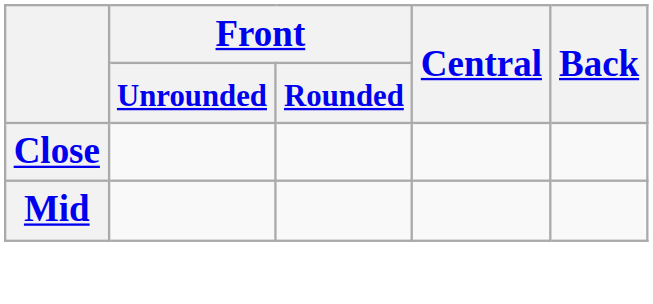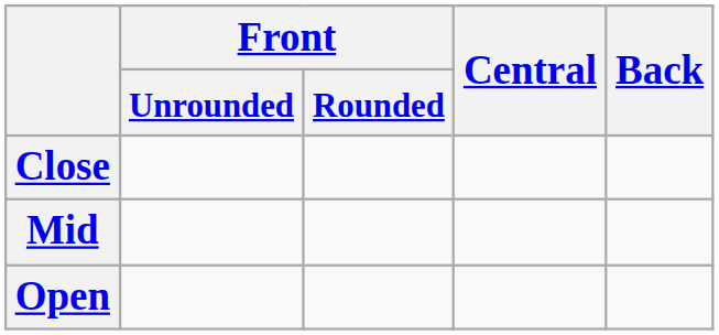+ row: Open
